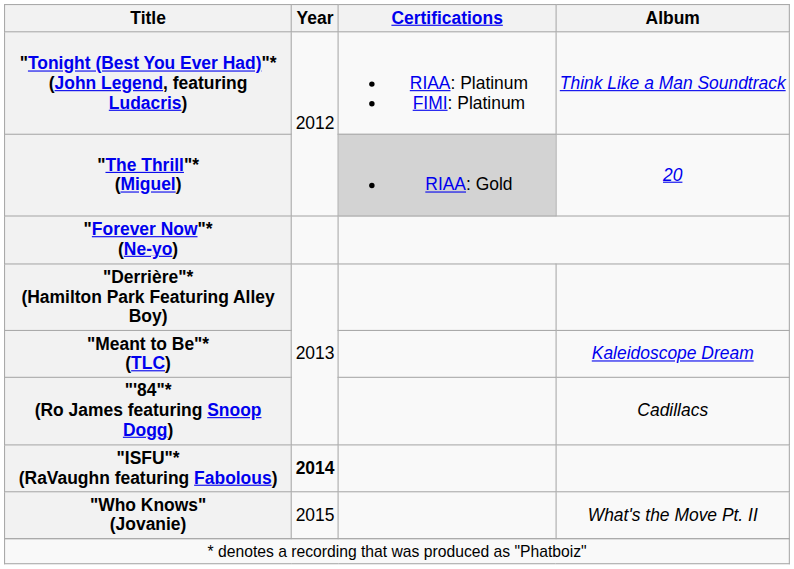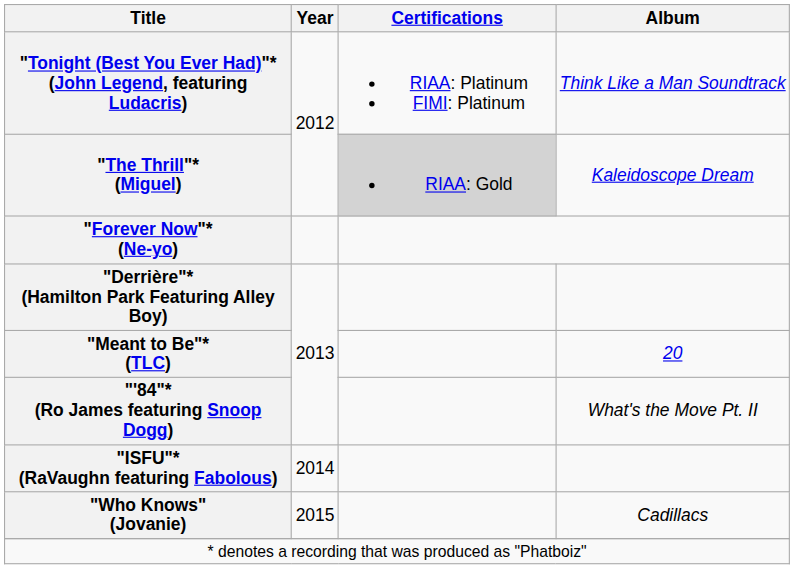"The Thrill"* (Miguel) | Album: 20 -> Kaleidoscope Dream
"Meant to Be"* (TLC) | Album: Kaleidoscope Dream -> 20
"'84"* (Ro James featuring Snoop Dogg) | Album: Cadillacs -> What's the Move Pt. II
"ISFU"* (RaVaughn featuring Fabolous) | Year: bold -> normal
"Who Knows" (Jovanie) | Album: What's the Move Pt. II -> Cadillacs
